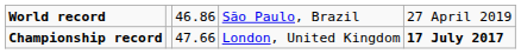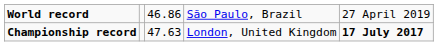Championship record | column 3: 47.66 -> 47.63
